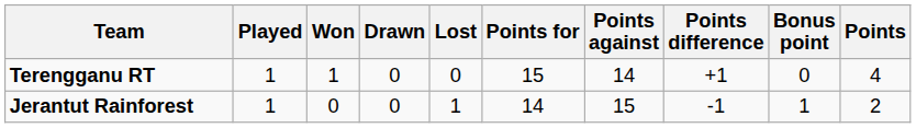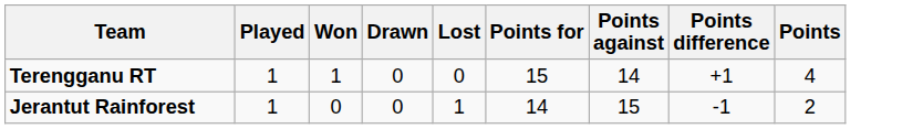- column: Bonus point | 0 | 1
